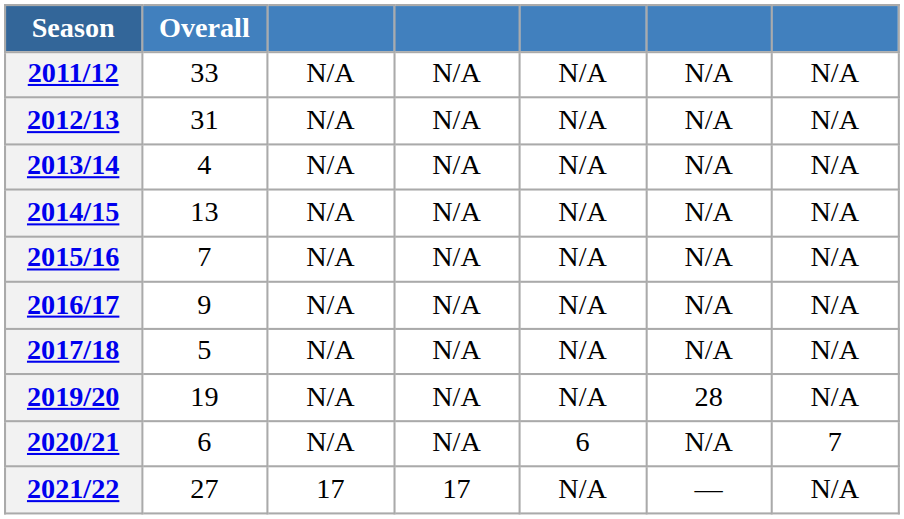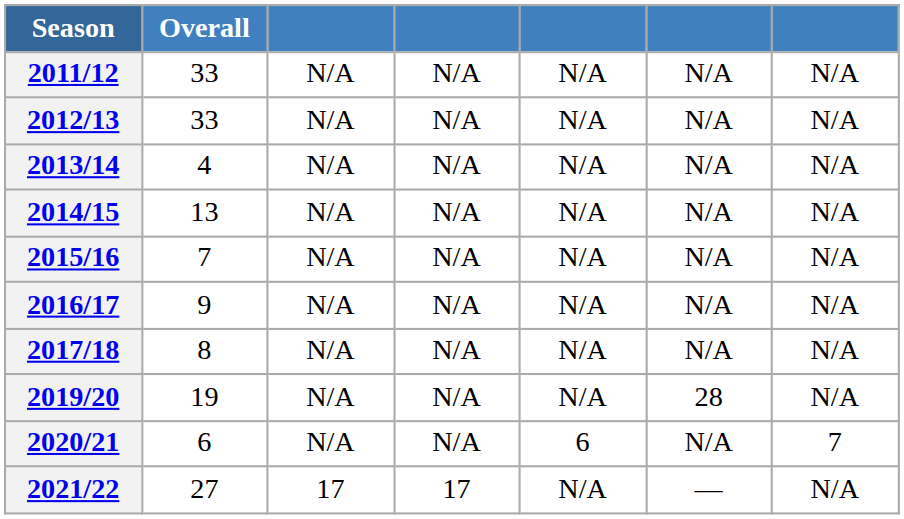2012/13 | Overall: 31 -> 33
2017/18 | Overall: 5 -> 8
